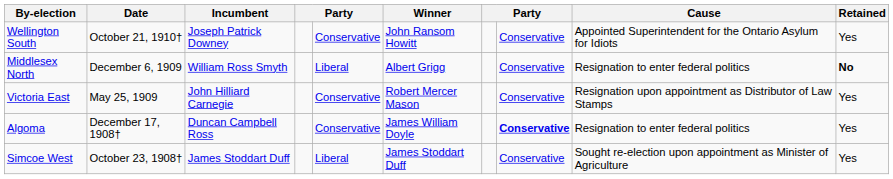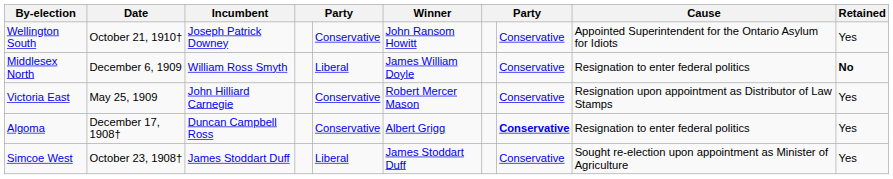Middlesex North | Winner: Albert Grigg -> James William Doyle
Algoma | Winner: James William Doyle -> Albert Grigg
